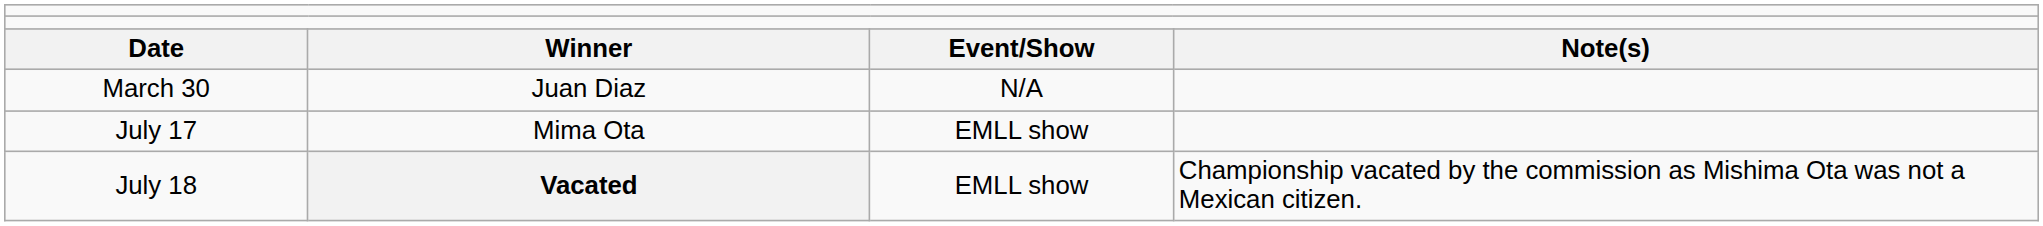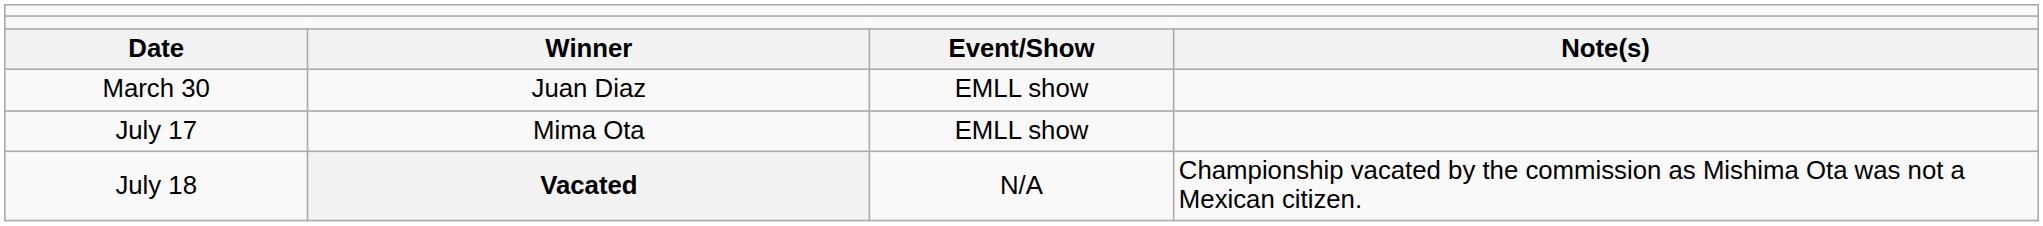March 30 | column 3: N/A -> EMLL show
July 18 | column 3: EMLL show -> N/A
